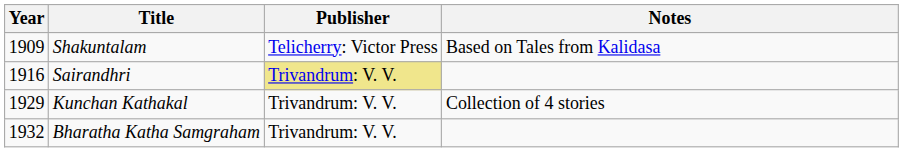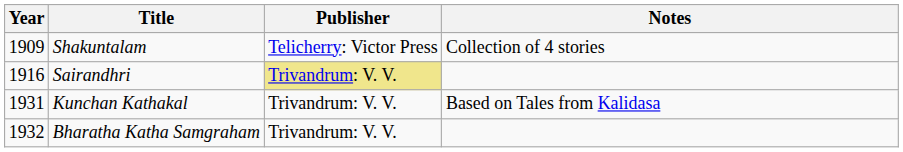Shakuntalam | Notes: Based on Tales from Kalidasa -> Collection of 4 stories
Kunchan Kathakal | Year: 1929 -> 1931
Kunchan Kathakal | Notes: Collection of 4 stories -> Based on Tales from Kalidasa
